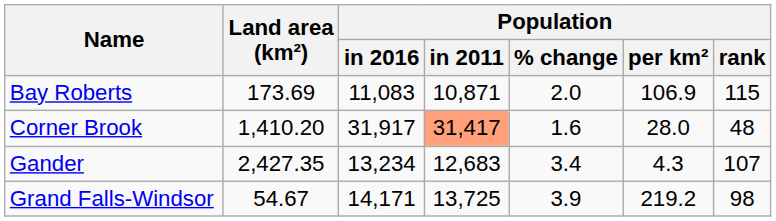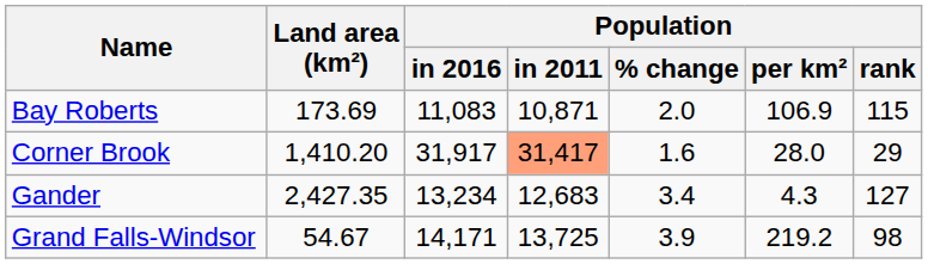Corner Brook | Population / rank: 48 -> 29
Gander | Population / rank: 107 -> 127
